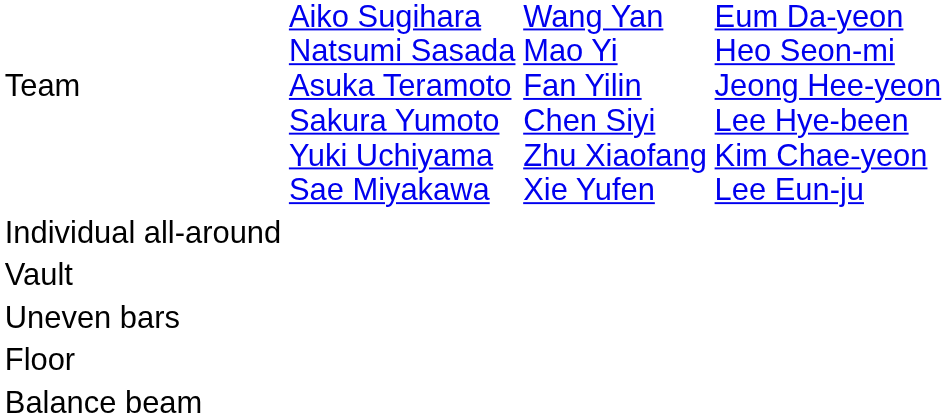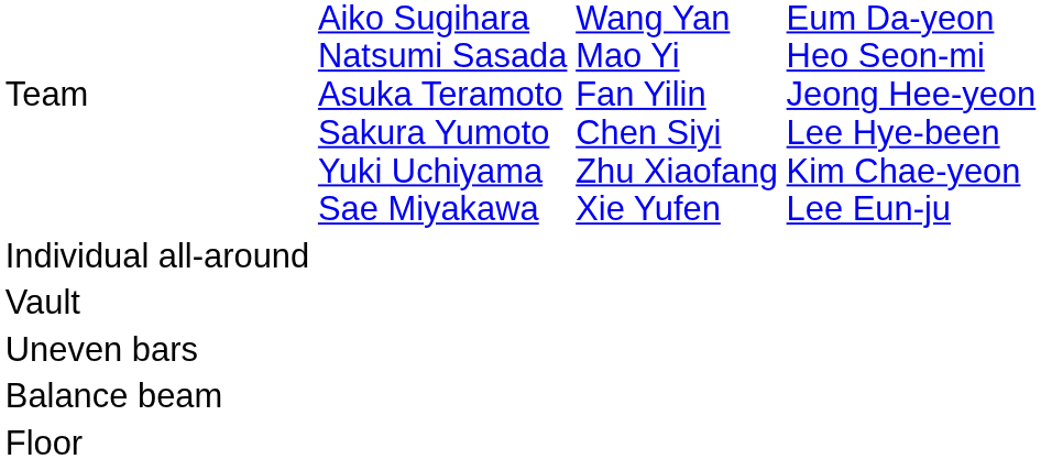rows swapped: Balance beam <-> Floor
